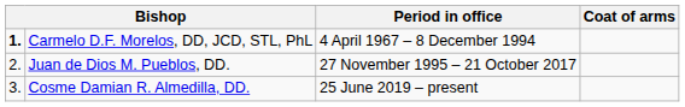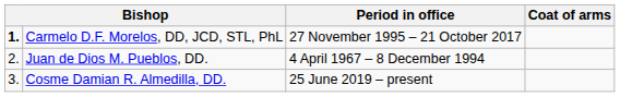Carmelo D.F. Morelos, DD, JCD, STL, PhL | Period in office: 4 April 1967 – 8 December 1994 -> 27 November 1995 – 21 October 2017
Juan de Dios M. Pueblos, DD. | Period in office: 27 November 1995 – 21 October 2017 -> 4 April 1967 – 8 December 1994
